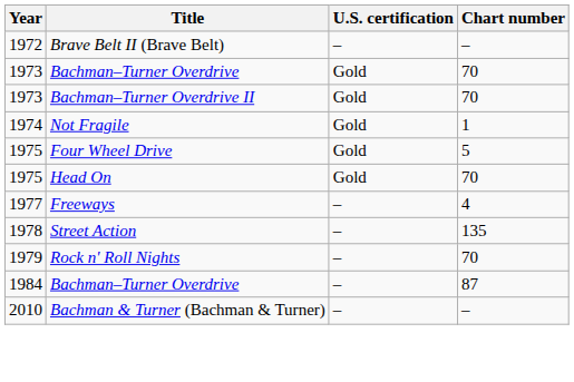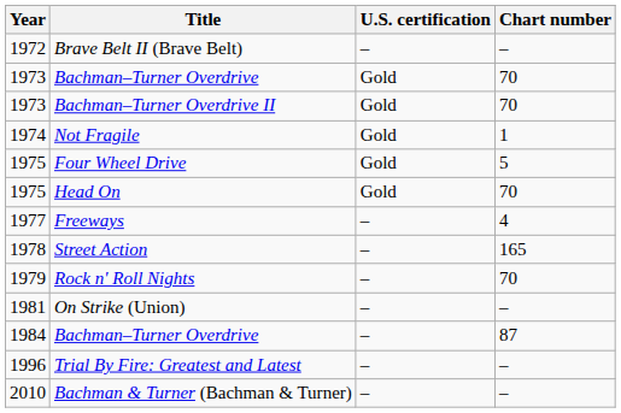Street Action | Chart number: 135 -> 165
+ row: 1981 | On Strike (Union) | – | –
+ row: 1996 | Trial By Fire: Greatest and Latest | – | –
